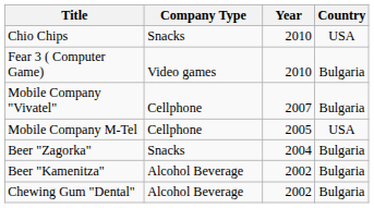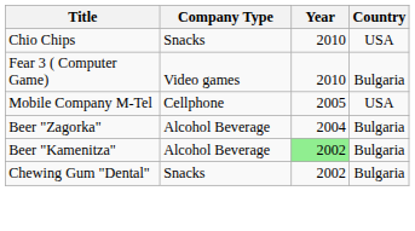- row: Mobile Company "Vivatel" | Cellphone | 2007 | Bulgaria
Beer "Zagorka" | Company Type: Snacks -> Alcohol Beverage
Beer "Kamenitza" | Year: no background -> lightgreen background
Chewing Gum "Dental" | Company Type: Alcohol Beverage -> Snacks
